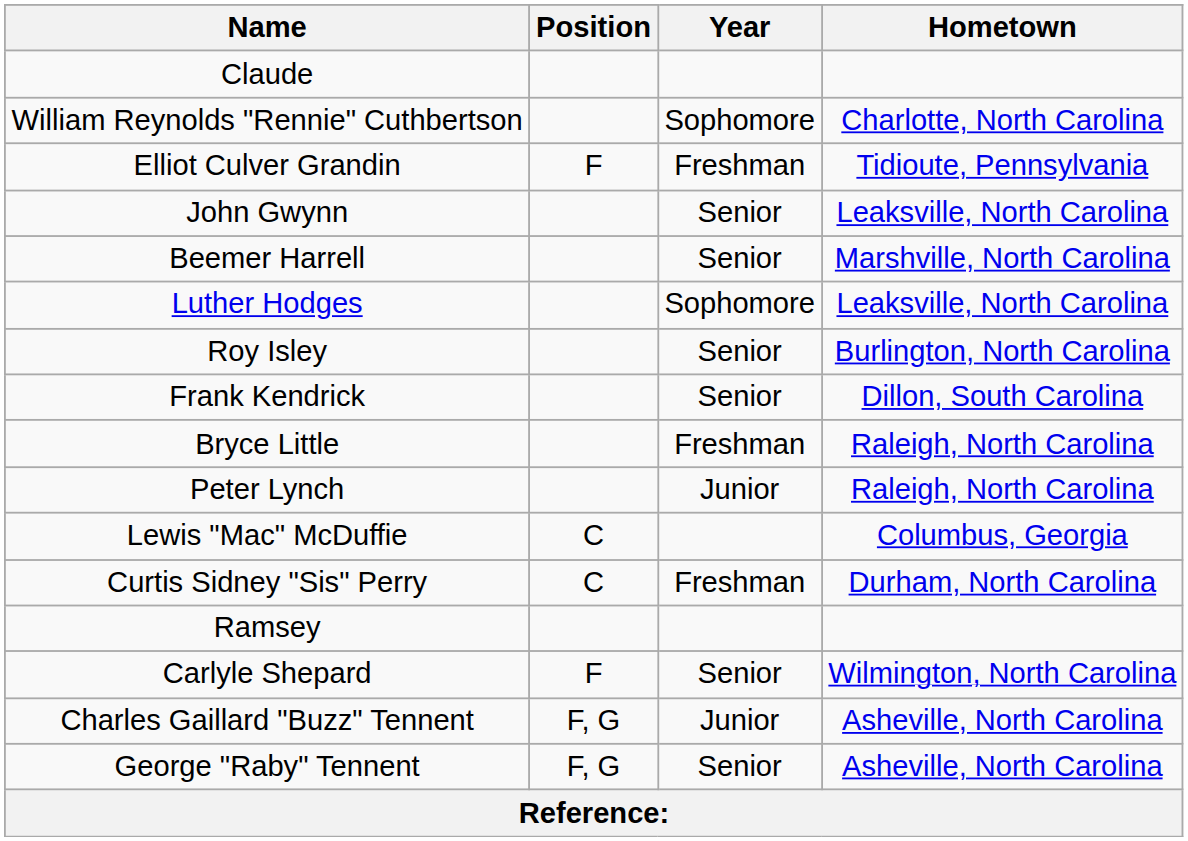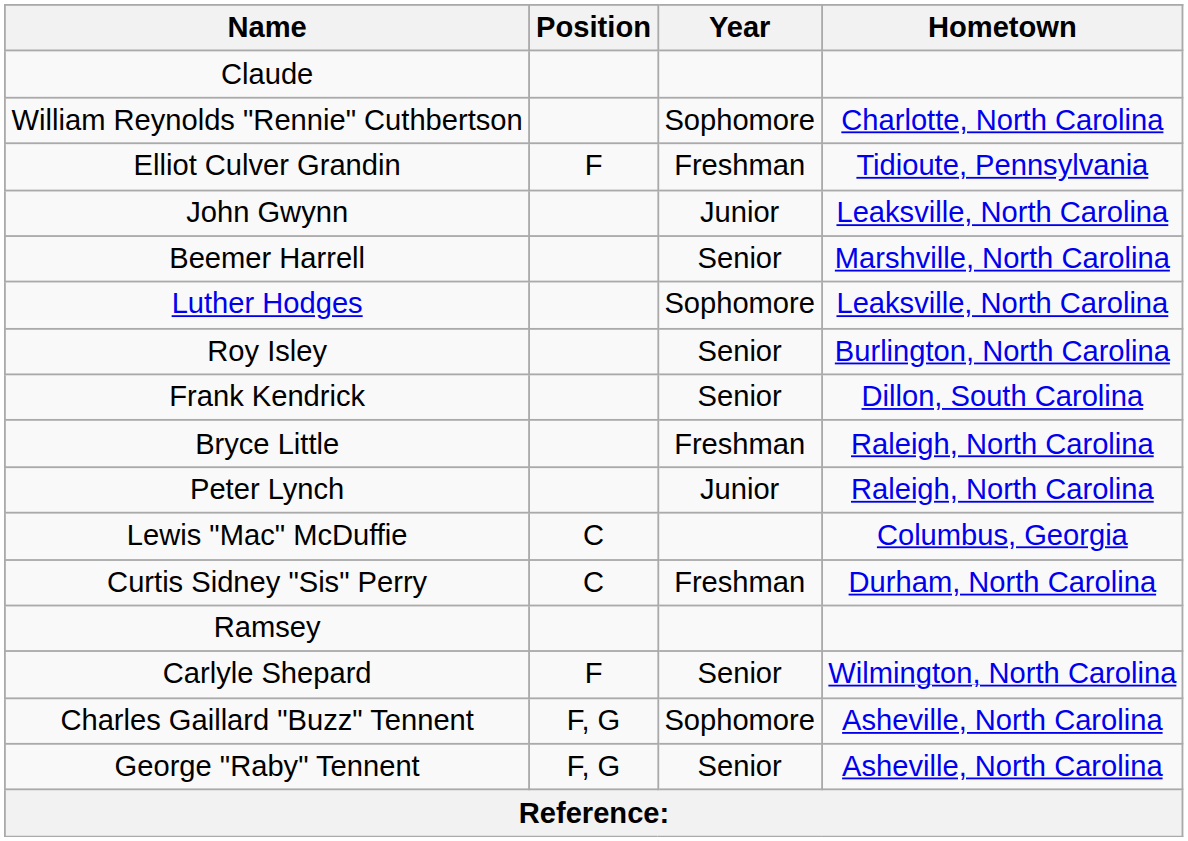John Gwynn | Year: Senior -> Junior
Charles Gaillard "Buzz" Tennent | Year: Junior -> Sophomore
